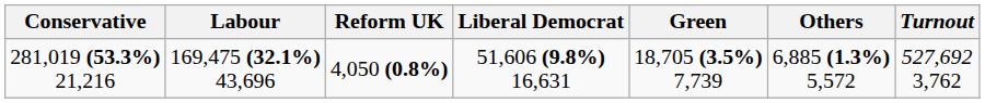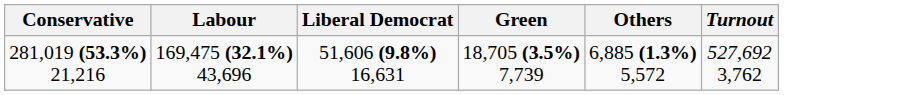- column: Reform UK | 4,050 (0.8%)
